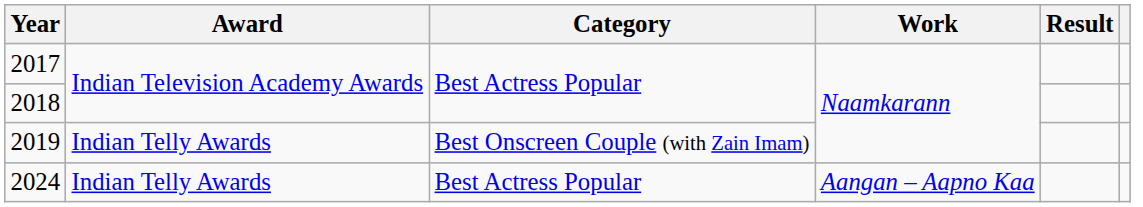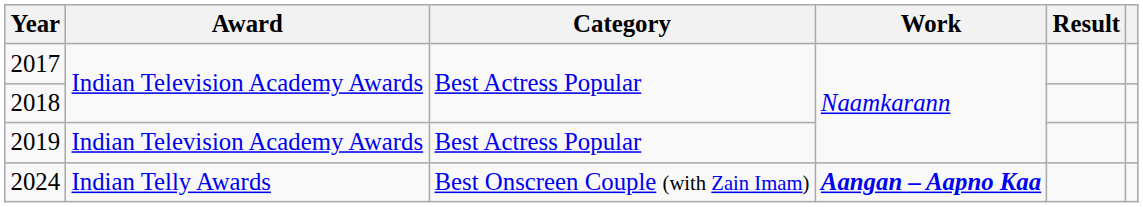2019 | Award: Indian Telly Awards -> Indian Television Academy Awards
2019 | Category: Best Onscreen Couple (with Zain Imam) -> Best Actress Popular
2024 | Category: Best Actress Popular -> Best Onscreen Couple (with Zain Imam)
2024 | Work: normal -> bold
